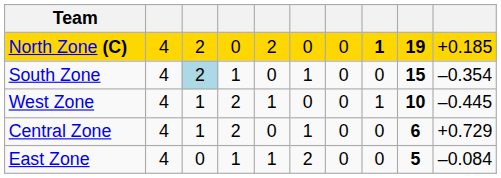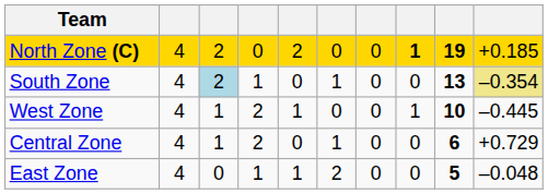South Zone | column 9: 15 -> 13
South Zone | column 10: no background -> khaki background
East Zone | column 10: –0.084 -> –0.048
